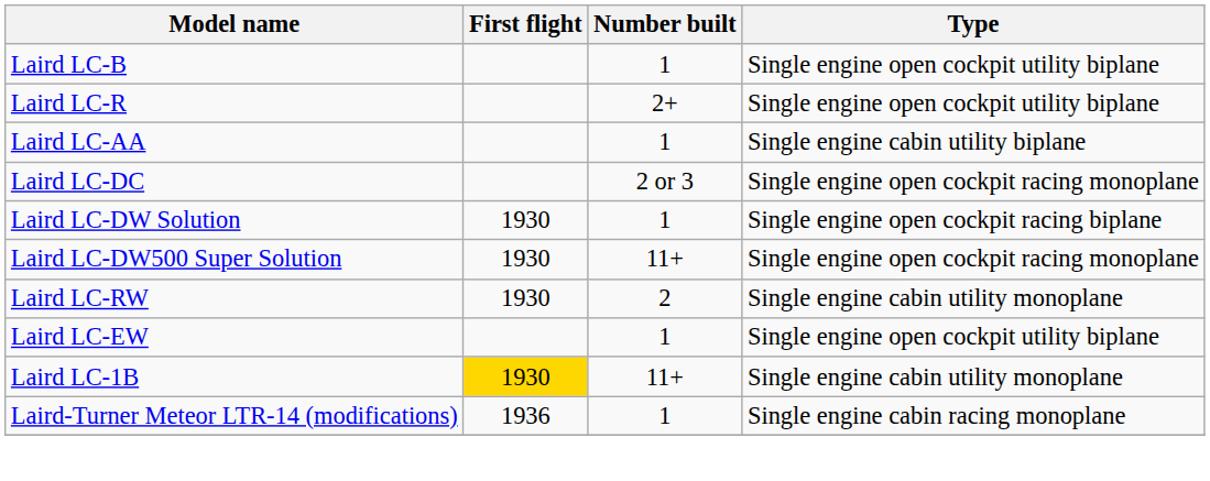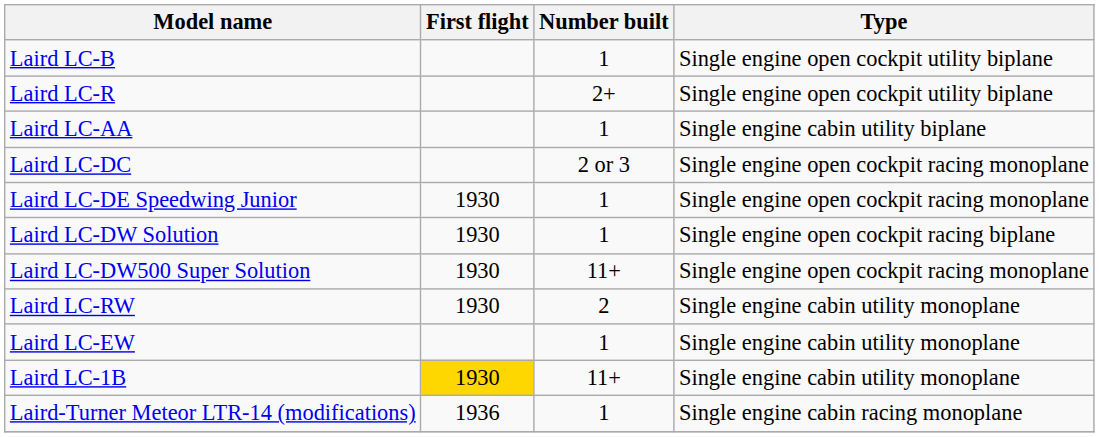+ row: Laird LC-DE Speedwing Junior | 1930 | 1 | Single engine open cockpit racing monoplane
Laird LC-EW | Type: Single engine open cockpit utility biplane -> Single engine cabin utility monoplane
